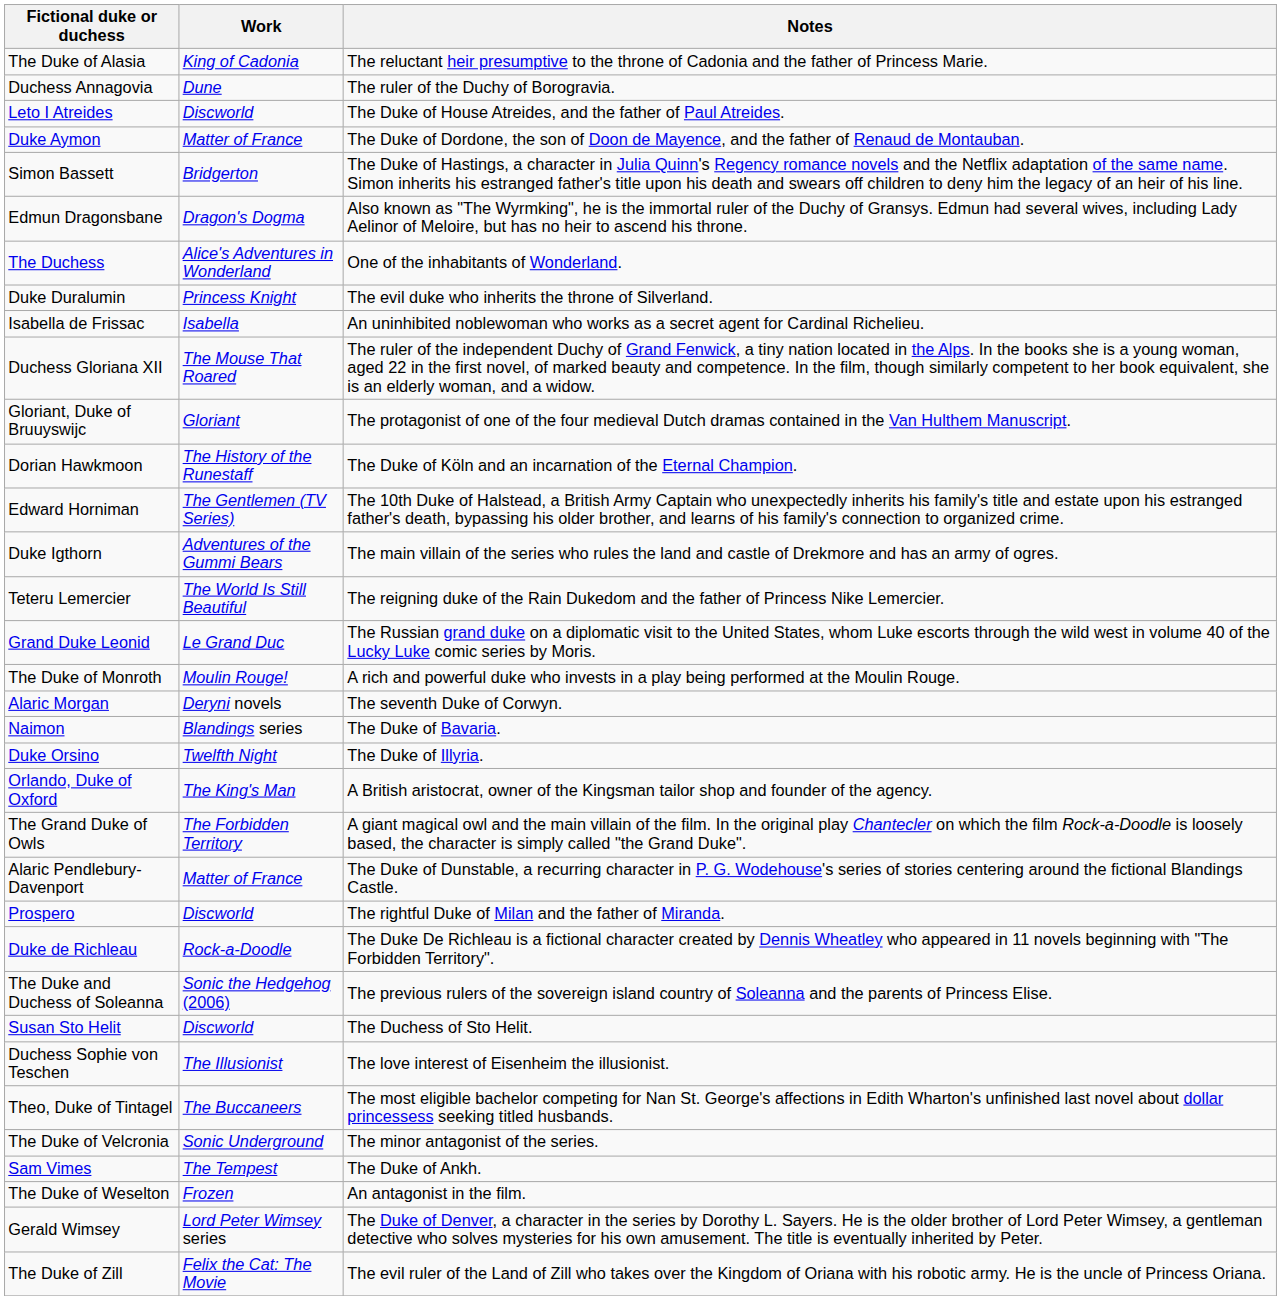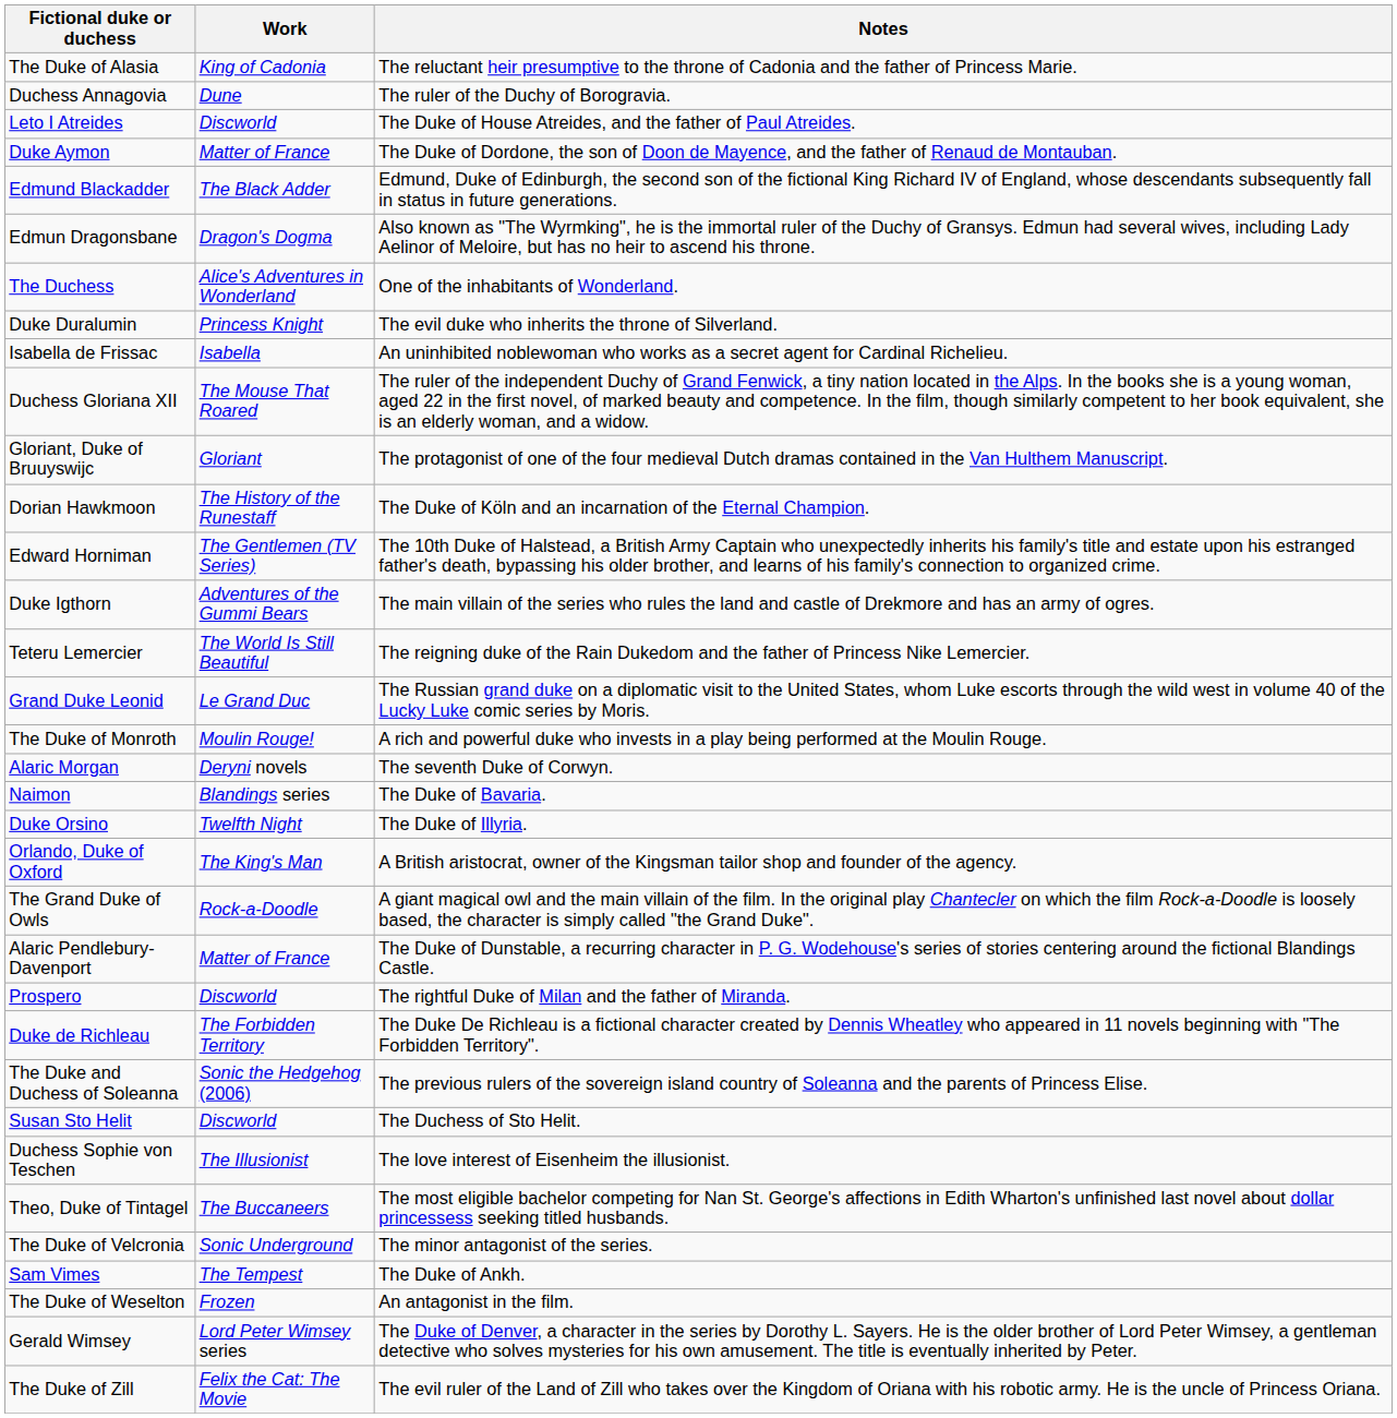- row: Simon Bassett | Bridgerton | The Duke of Hastings, a character in Julia Quinn's Regency romance novels and the Netflix adaptation of the same name. Simon inherits his estranged father's title upon his death and swears off children to deny him the legacy of an heir of his line.
+ row: Edmund Blackadder | The Black Adder | Edmund, Duke of Edinburgh, the second son of the fictional King Richard IV of England, whose descendants subsequently fall in status in future generations.
The Grand Duke of Owls | Work: The Forbidden Territory -> Rock-a-Doodle
Duke de Richleau | Work: Rock-a-Doodle -> The Forbidden Territory
